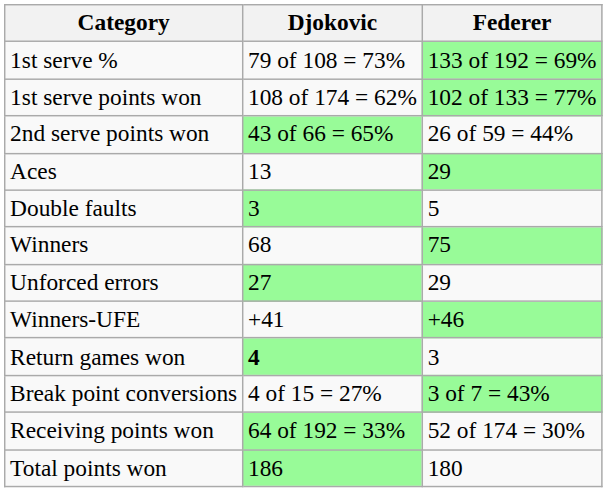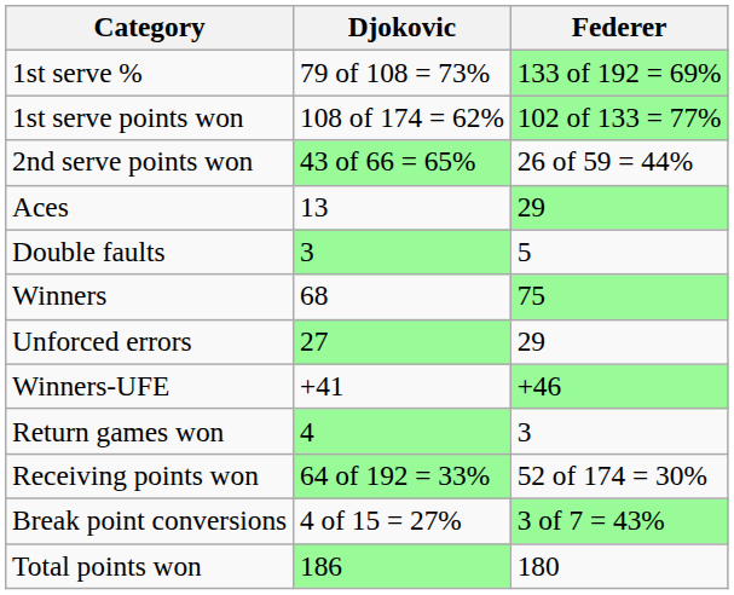Return games won | Djokovic: bold -> normal
rows swapped: Break point conversions <-> Receiving points won
